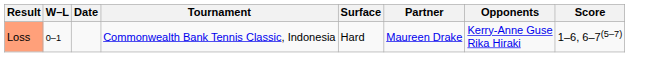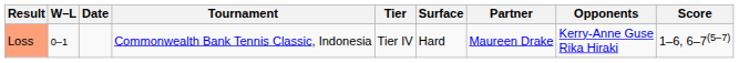+ column: Tier | Tier IV
